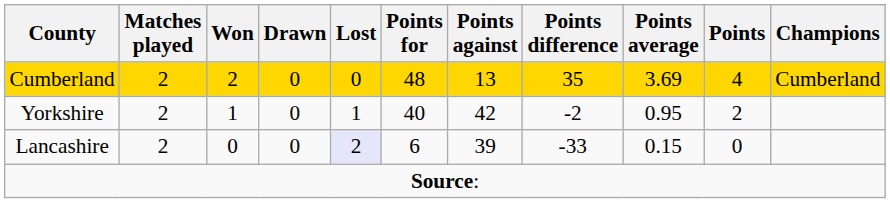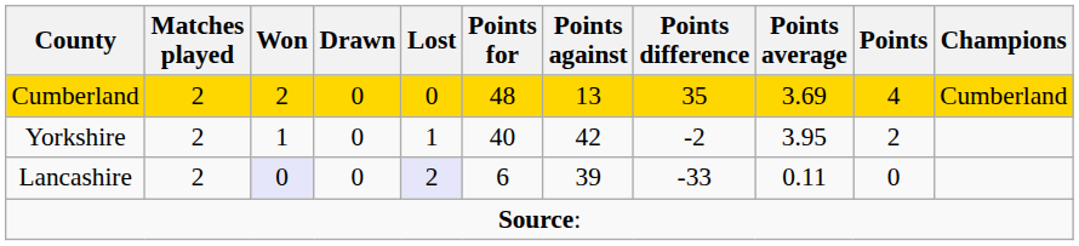Yorkshire | Points average: 0.95 -> 3.95
Lancashire | Won: no background -> lavender background
Lancashire | Points average: 0.15 -> 0.11
